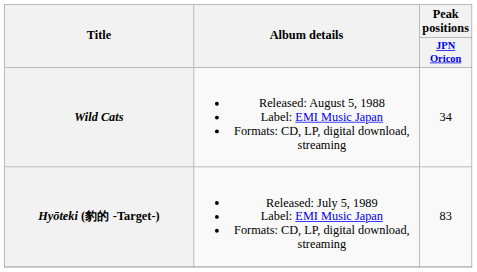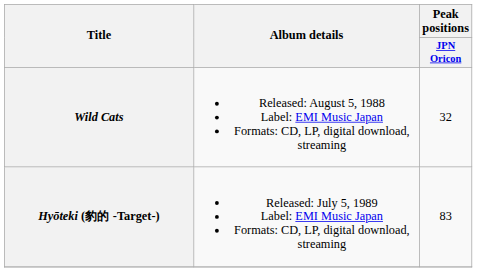Wild Cats | Peak positions / JPN Oricon: 34 -> 32
